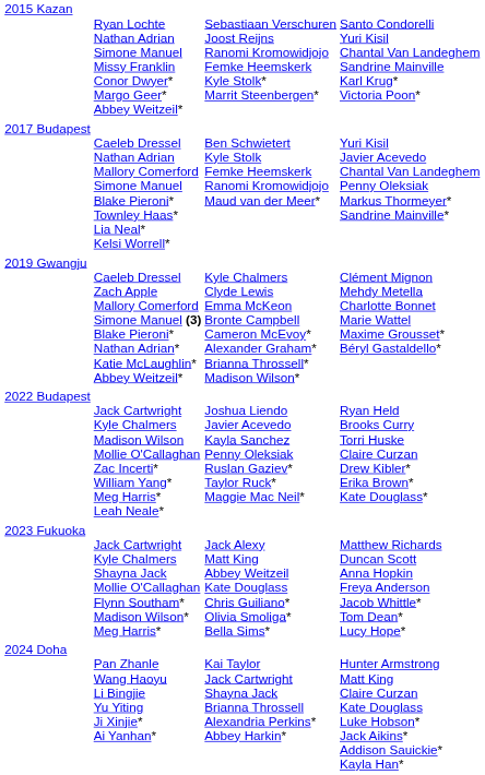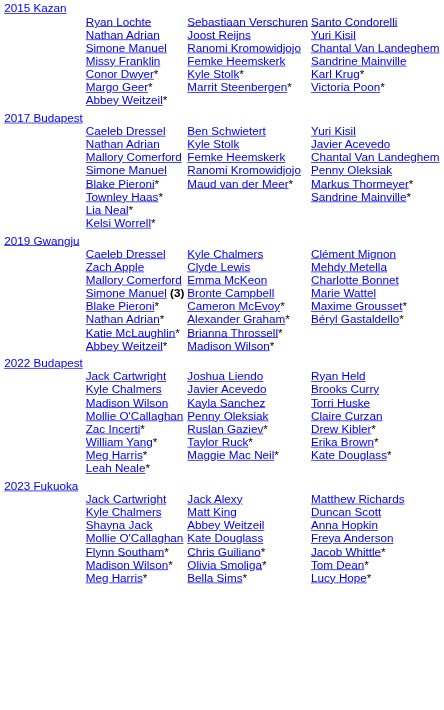- row: 2024 Doha | Pan Zhanle Wang Haoyu Li Bingjie Yu Yiting Ji Xinjie* Ai Yanhan* | Kai Taylor Jack Cartwright Shayna Jack Brianna Throssell Alexandria Perkins* Abbey Harkin* | Hunter Armstrong Matt King Claire Curzan Kate Douglass Luke Hobson* Jack Aikins* Addison Sauickie* Kayla Han*
